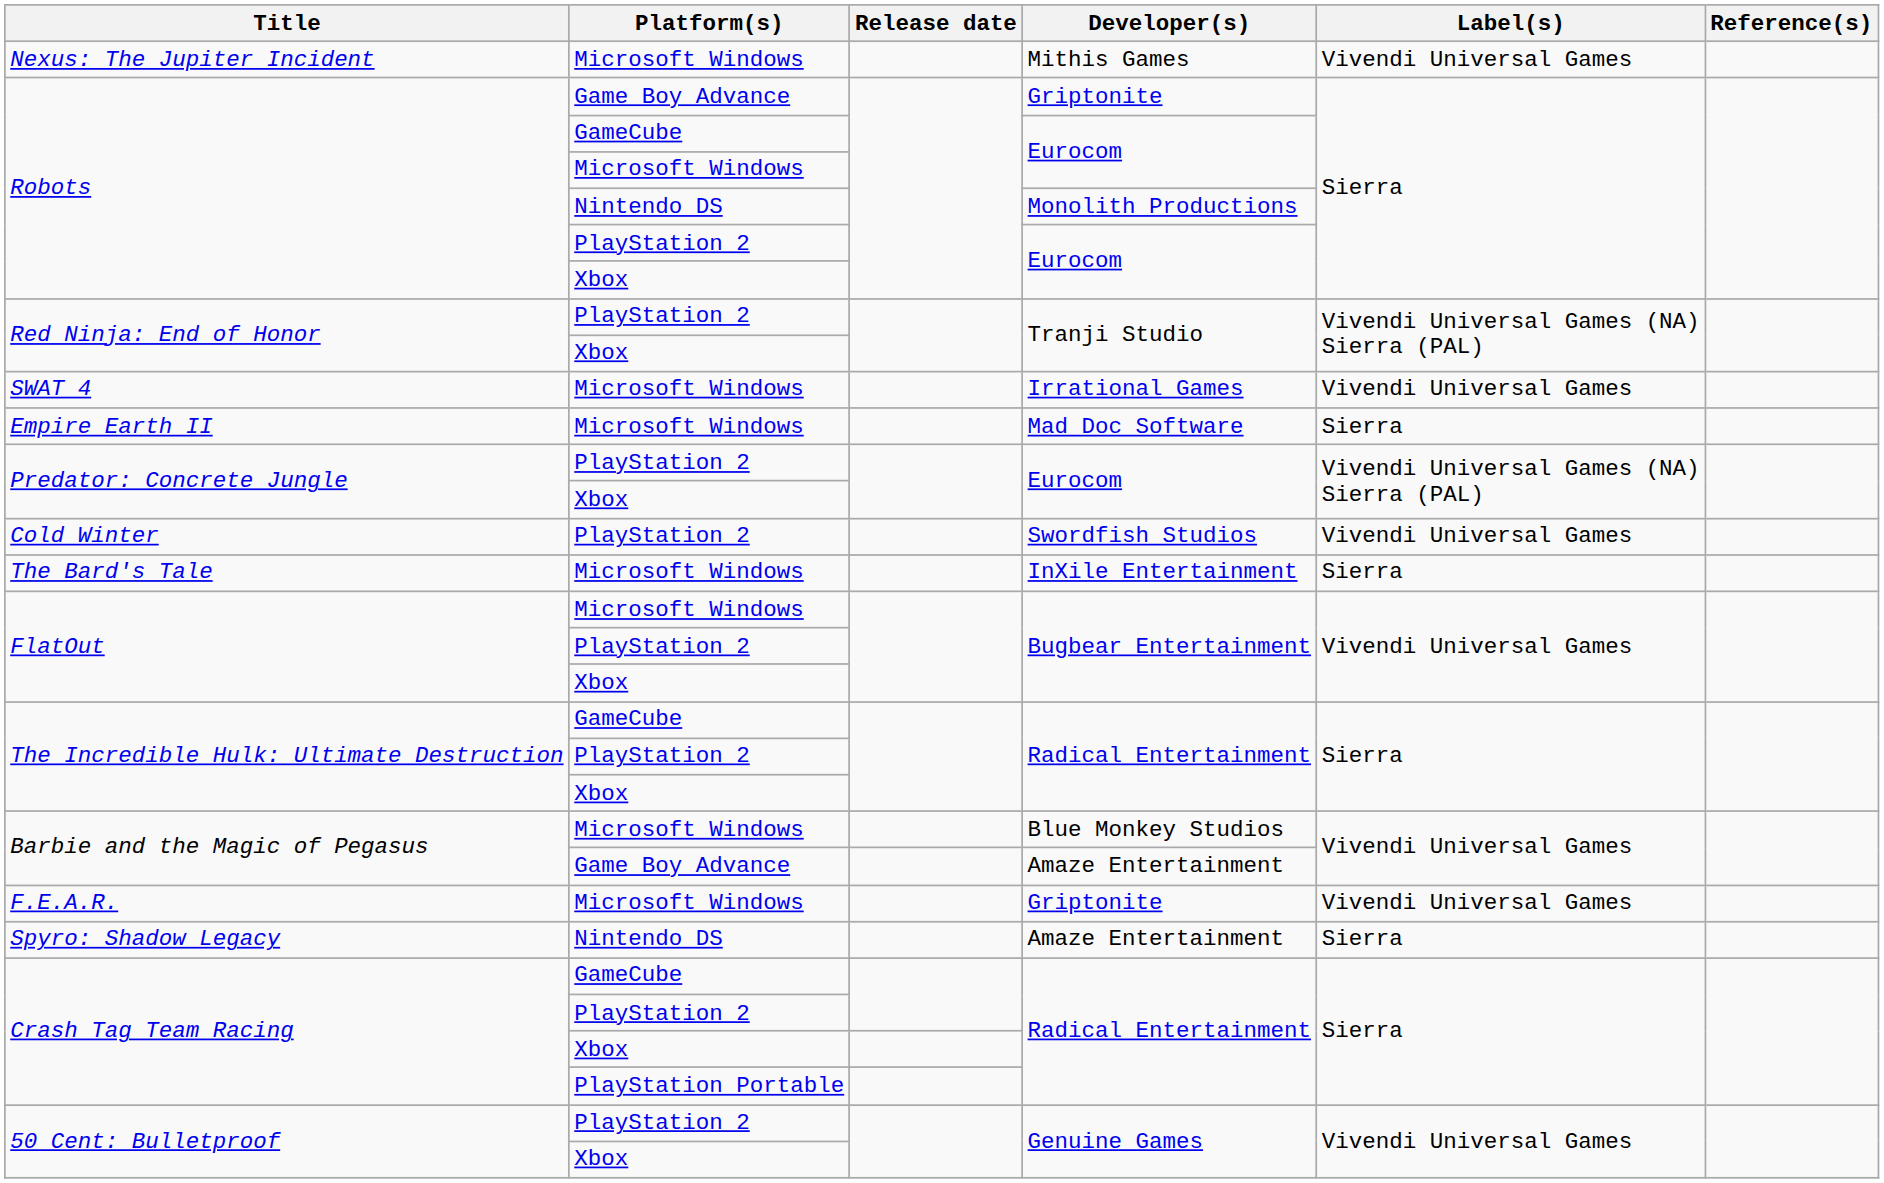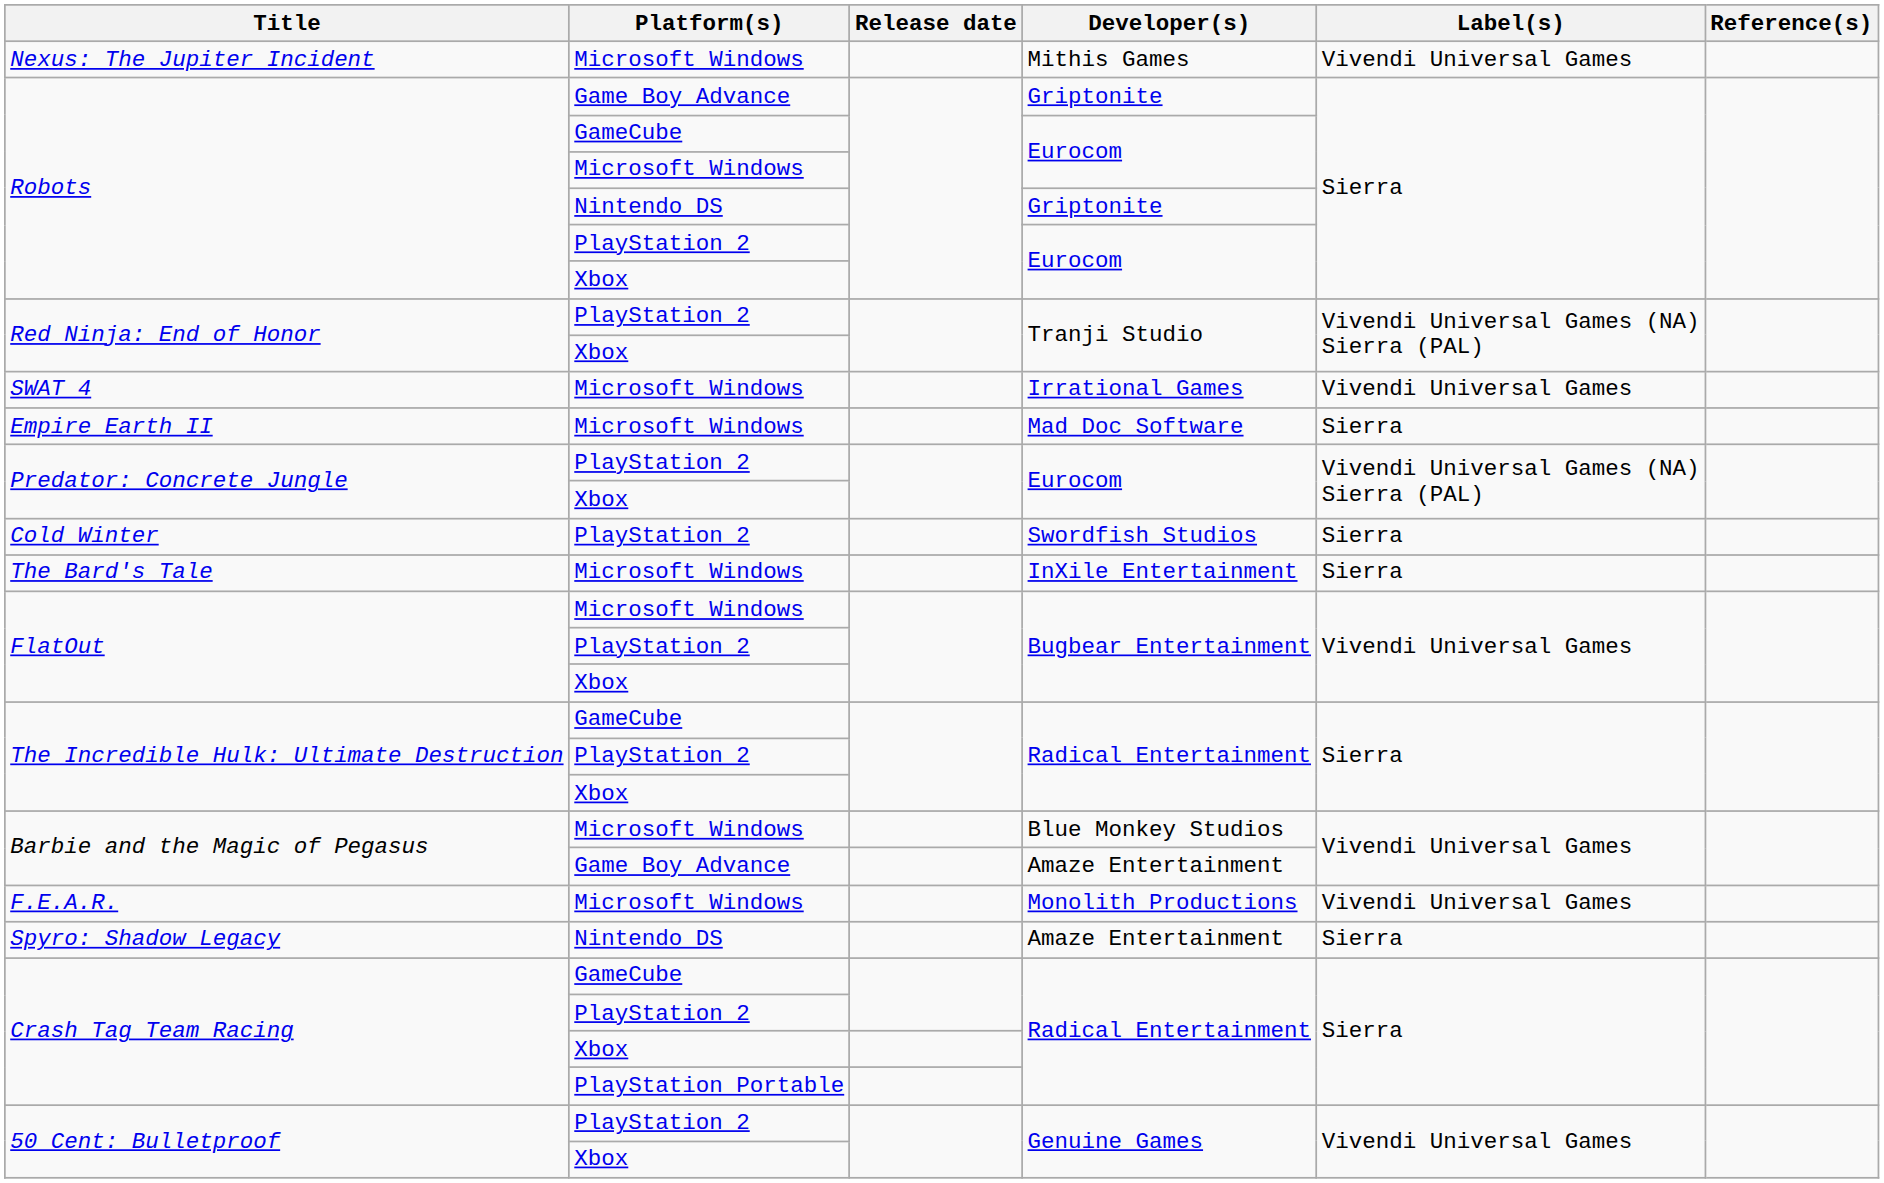Robots / Nintendo DS | Developer(s): Monolith Productions -> Griptonite
Cold Winter | Label(s): Vivendi Universal Games -> Sierra
F.E.A.R. | Developer(s): Griptonite -> Monolith Productions
